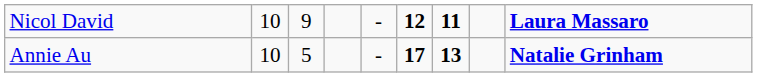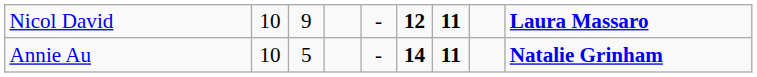Annie Au | column 6: 17 -> 14
Annie Au | column 7: 13 -> 11
